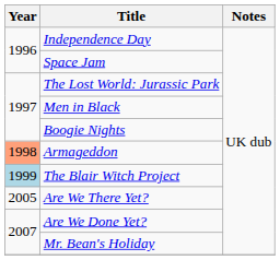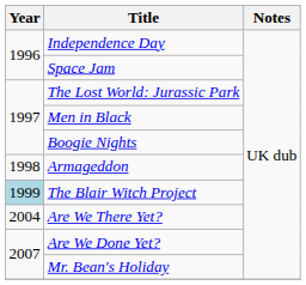Armageddon | Year: lightsalmon background -> no background
Are We There Yet? | Year: 2005 -> 2004
